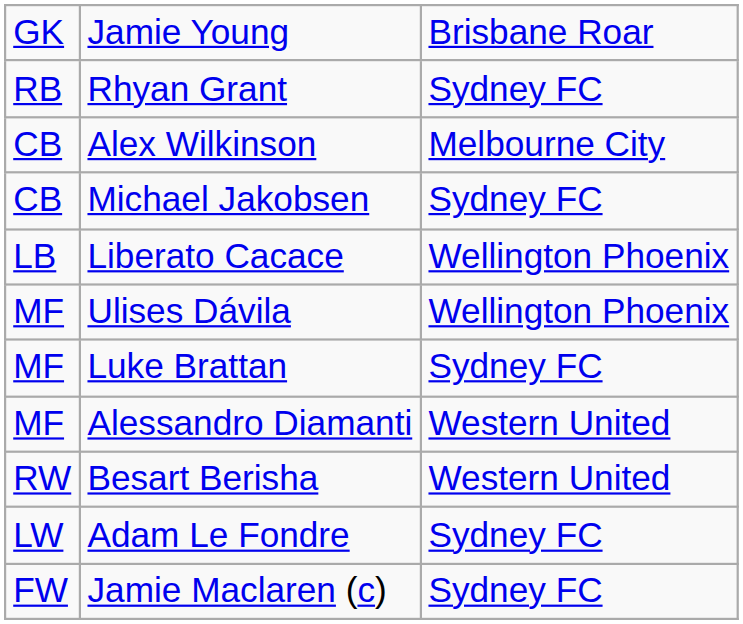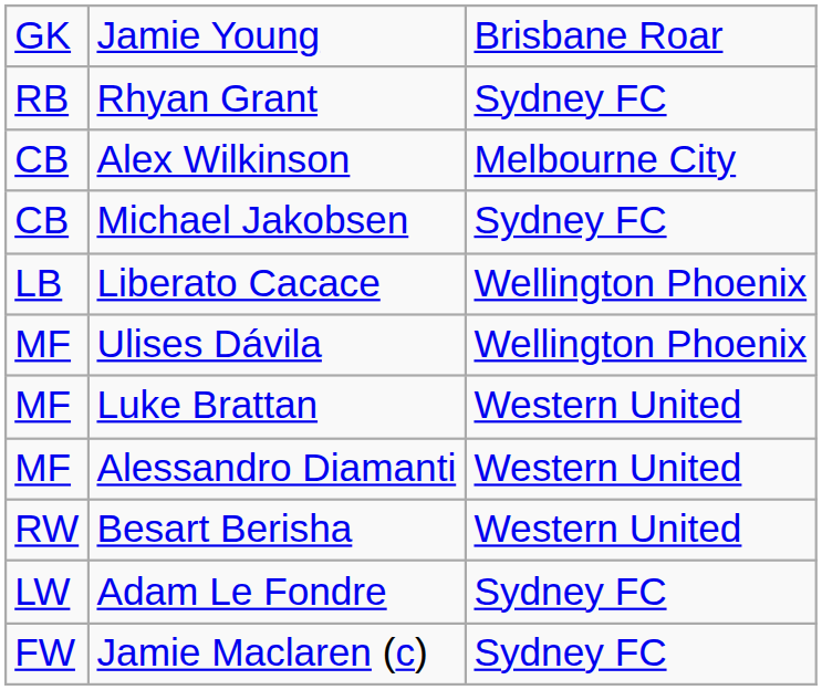Luke Brattan | column 3: Sydney FC -> Western United
